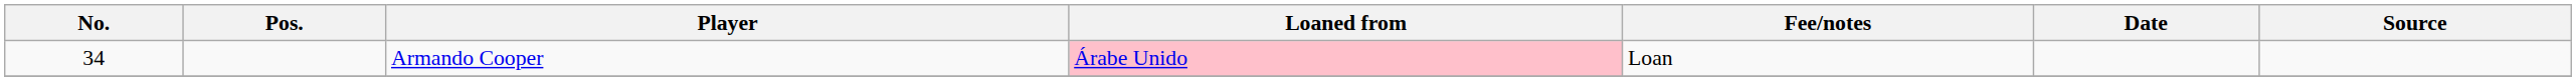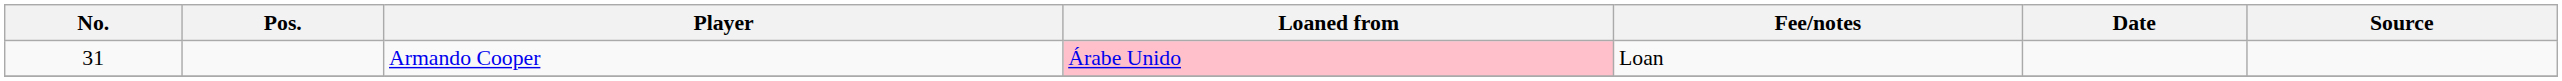Armando Cooper | No.: 34 -> 31
